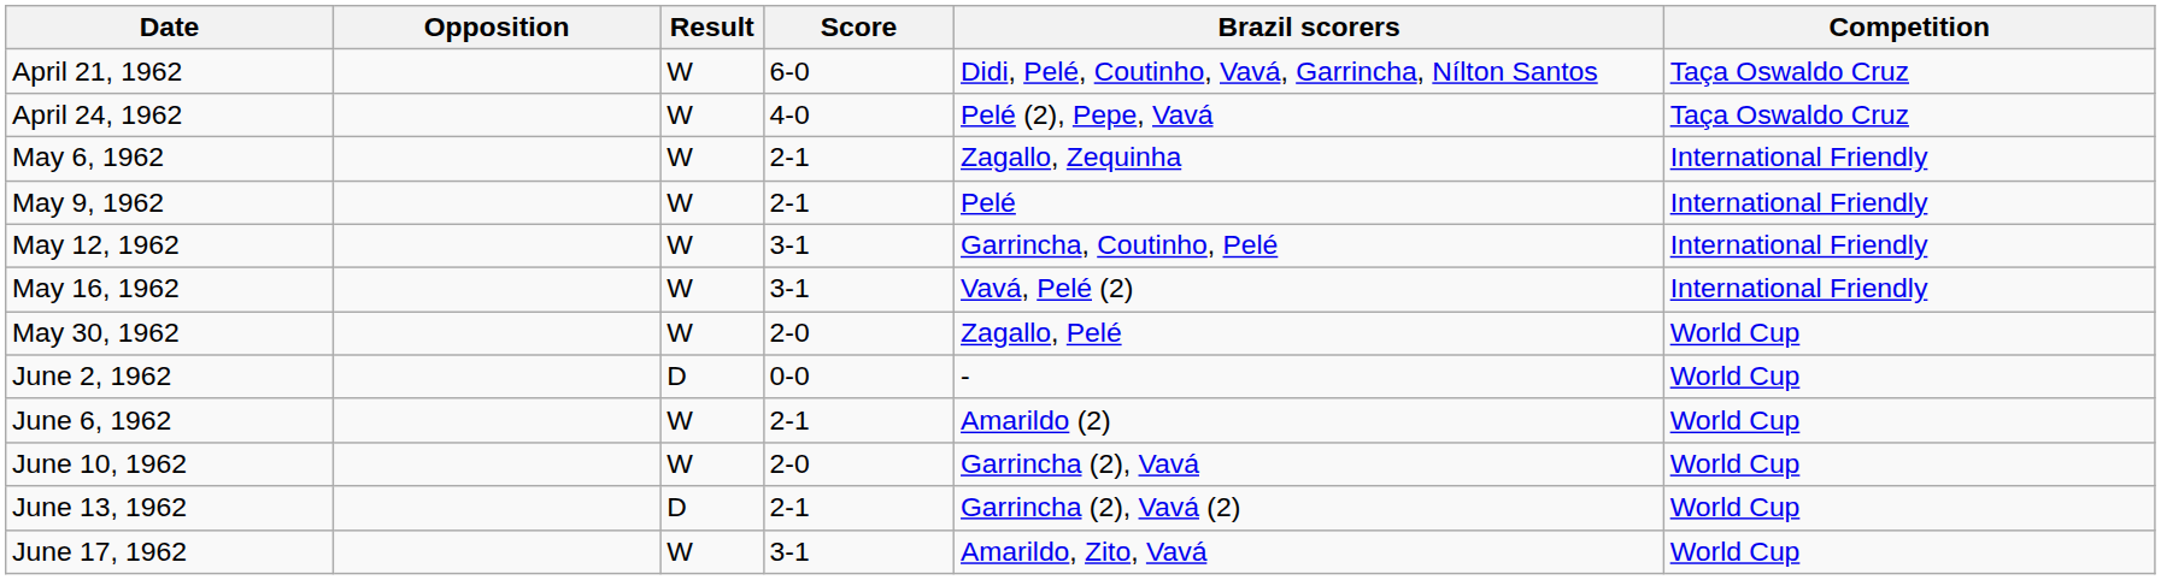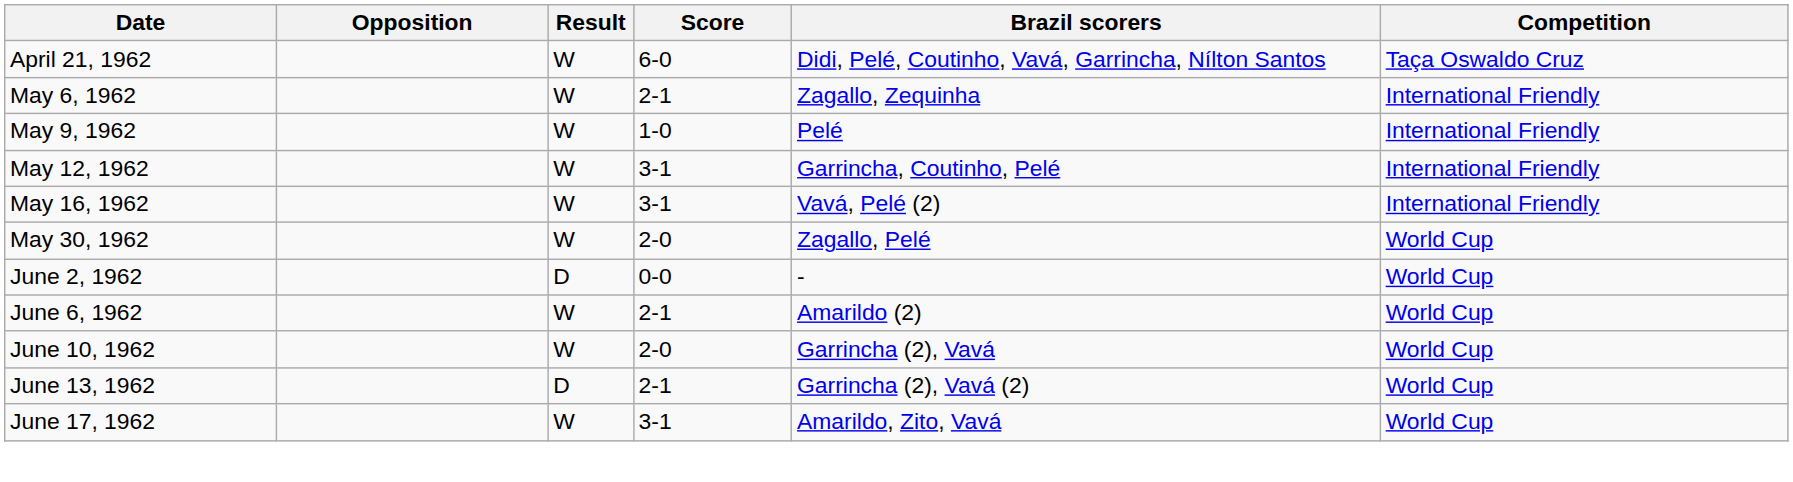- row: April 24, 1962 | W | 4-0 | Pelé (2), Pepe, Vavá | Taça Oswaldo Cruz
May 9, 1962 | Score: 2-1 -> 1-0
